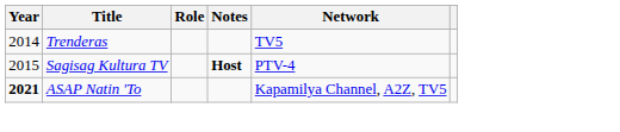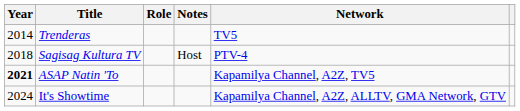Sagisag Kultura TV | Year: 2015 -> 2018
Sagisag Kultura TV | Notes: bold -> normal
+ row: 2024 | It's Showtime | Kapamilya Channel, A2Z, ALLTV, GMA Network, GTV
